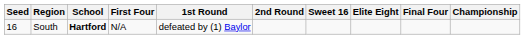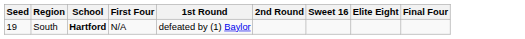- column: Championship
South | Seed: 16 -> 19
